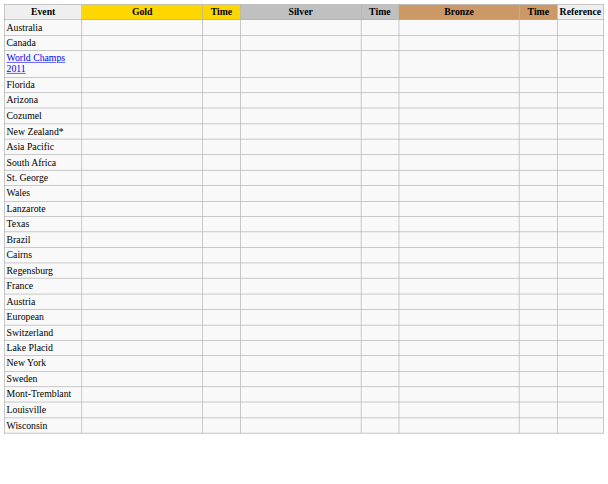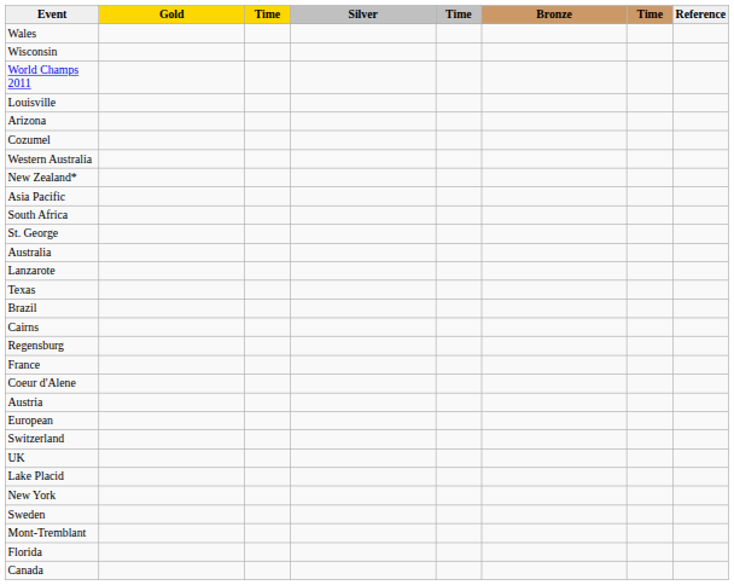rows swapped: Wales <-> Australia
rows swapped: Wisconsin <-> Canada
rows swapped: Florida <-> Louisville
+ row: Western Australia
+ row: Coeur d'Alene
+ row: UK
